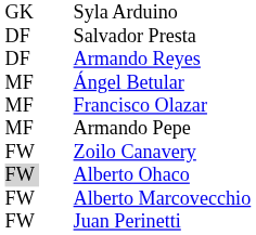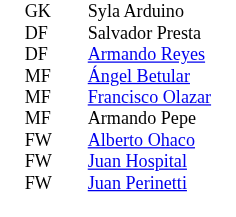- row: FW | Zoilo Canavery
Alberto Ohaco | column 1: lightgrey background -> no background
- row: FW | Alberto Marcovecchio
+ row: FW | Juan Hospital
